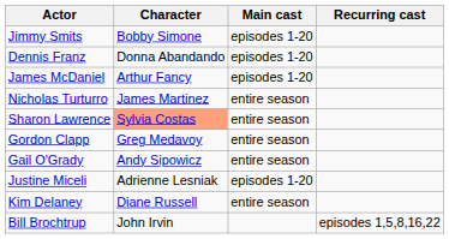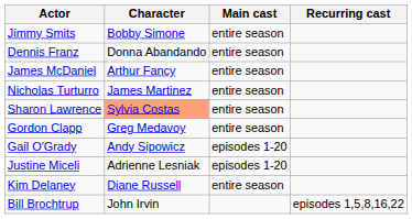Jimmy Smits | Main cast: episodes 1-20 -> entire season
Dennis Franz | Main cast: episodes 1-20 -> entire season
James McDaniel | Main cast: episodes 1-20 -> entire season
Gail O'Grady | Main cast: entire season -> episodes 1-20
